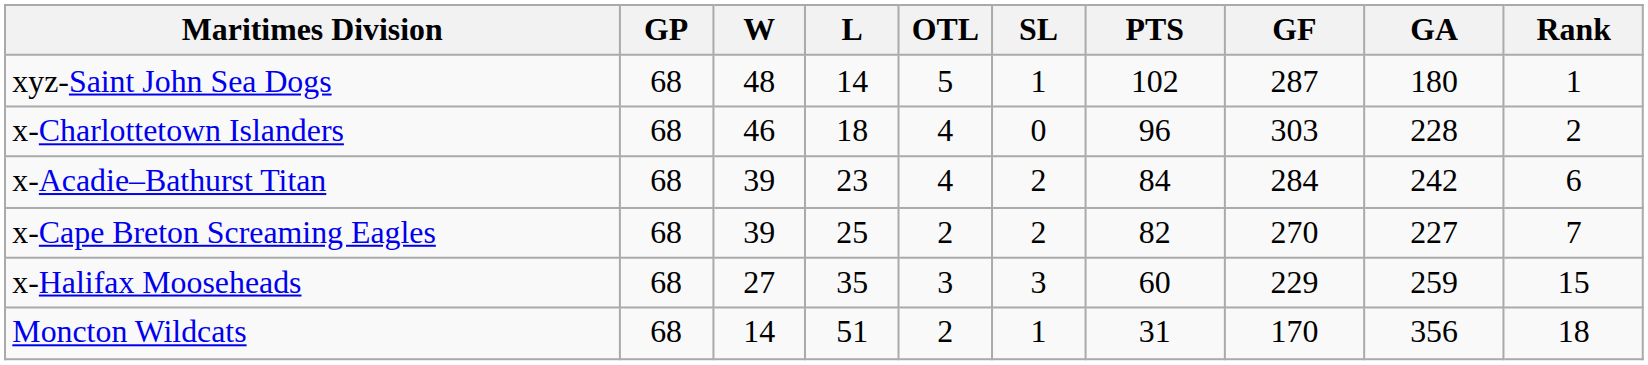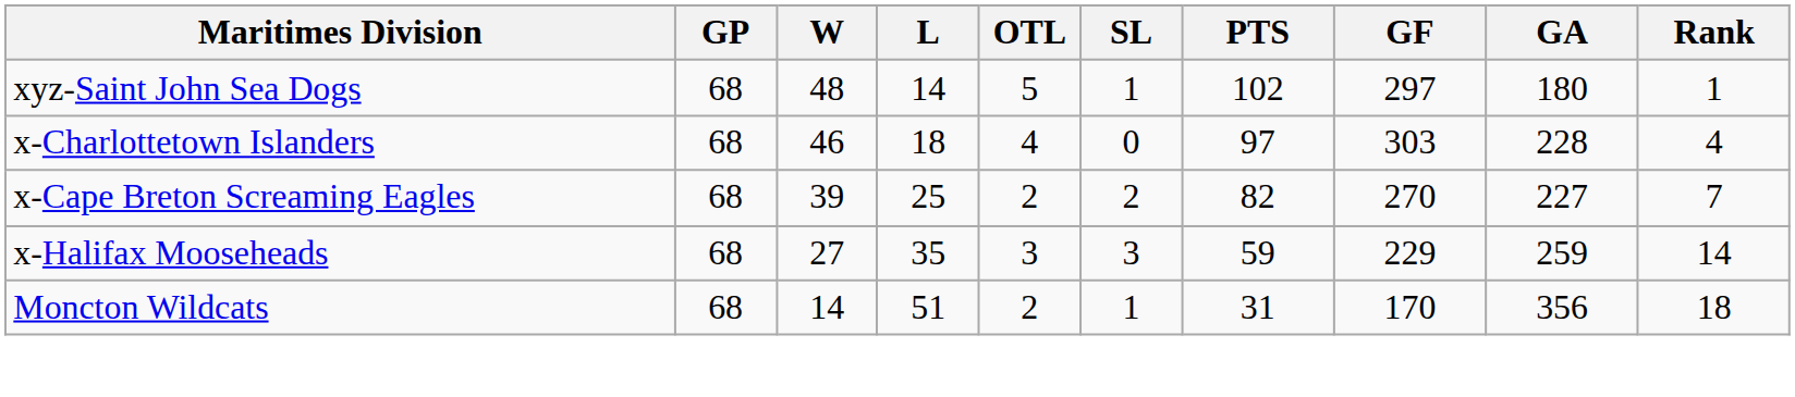xyz-Saint John Sea Dogs | GF: 287 -> 297
x-Charlottetown Islanders | PTS: 96 -> 97
x-Charlottetown Islanders | Rank: 2 -> 4
- row: x-Acadie–Bathurst Titan | 68 | 39 | 23 | 4 | 2 | 84 | 284 | 242 | 6
x-Halifax Mooseheads | PTS: 60 -> 59
x-Halifax Mooseheads | Rank: 15 -> 14
